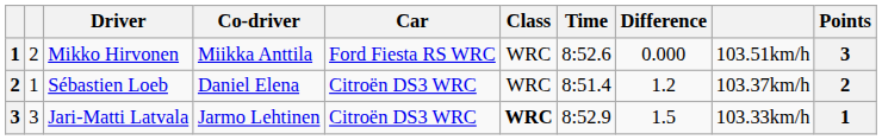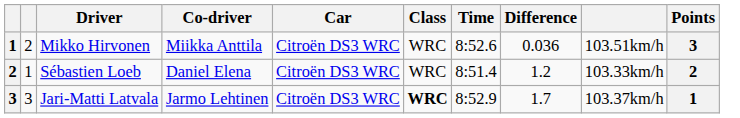Mikko Hirvonen | Car: Ford Fiesta RS WRC -> Citroën DS3 WRC
Mikko Hirvonen | Difference: 0.000 -> 0.036
Sébastien Loeb | column 9: 103.37km/h -> 103.33km/h
Jari-Matti Latvala | Difference: 1.5 -> 1.7
Jari-Matti Latvala | column 9: 103.33km/h -> 103.37km/h
